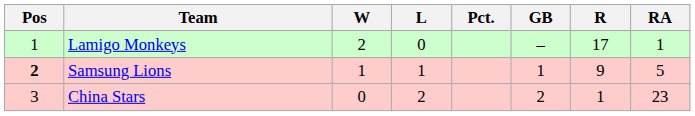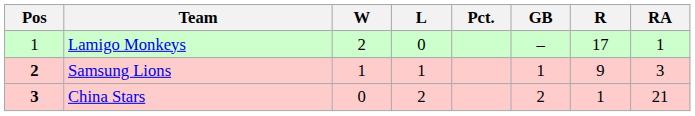Samsung Lions | RA: 5 -> 3
China Stars | Pos: normal -> bold
China Stars | RA: 23 -> 21
